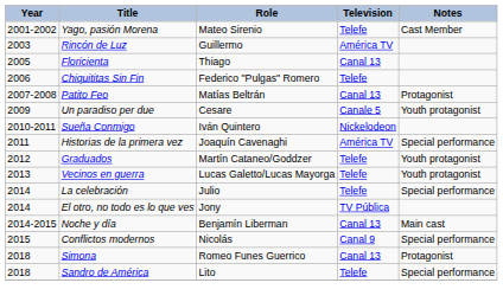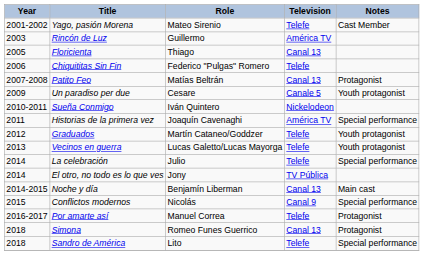+ row: 2016-2017 | Por amarte así | Manuel Correa | Telefe | Protagonist
